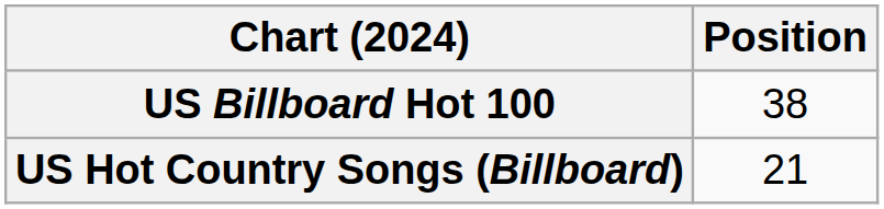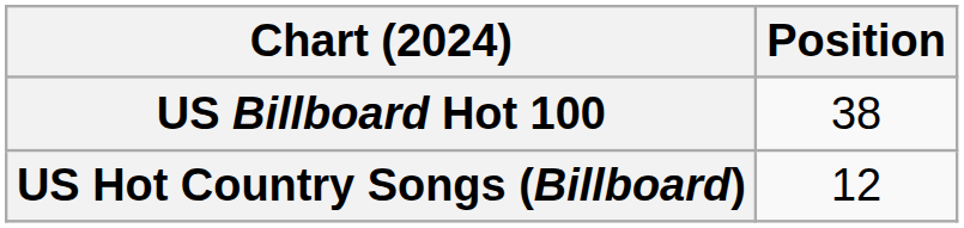US Hot Country Songs (Billboard) | Position: 21 -> 12
